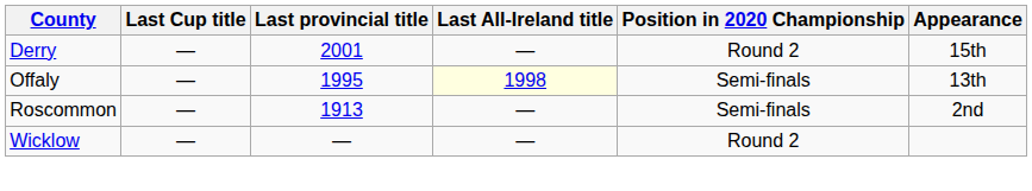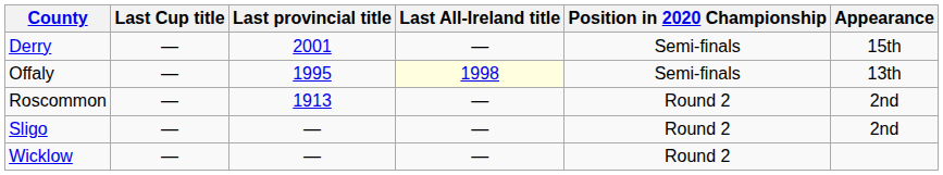Derry | Position in 2020 Championship: Round 2 -> Semi-finals
Roscommon | Position in 2020 Championship: Semi-finals -> Round 2
+ row: Sligo | — | — | — | Round 2 | 2nd
